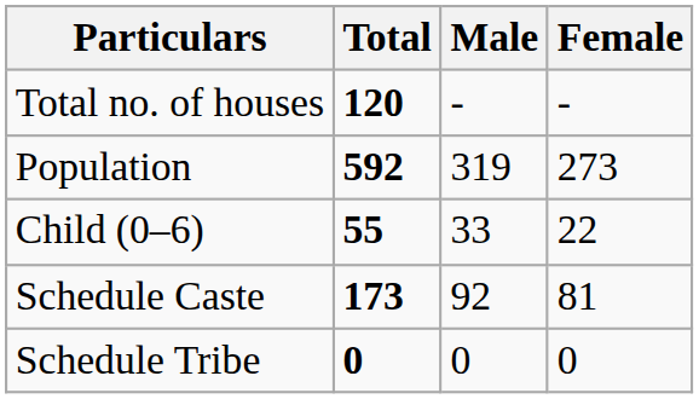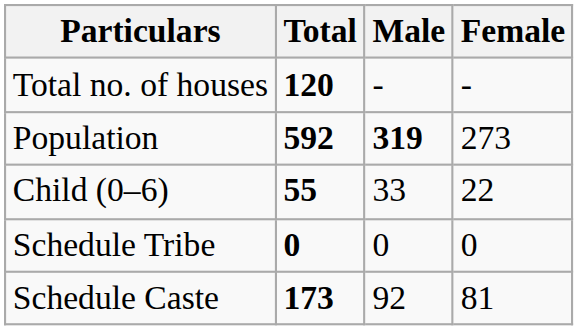Population | Male: normal -> bold
rows swapped: Schedule Caste <-> Schedule Tribe
